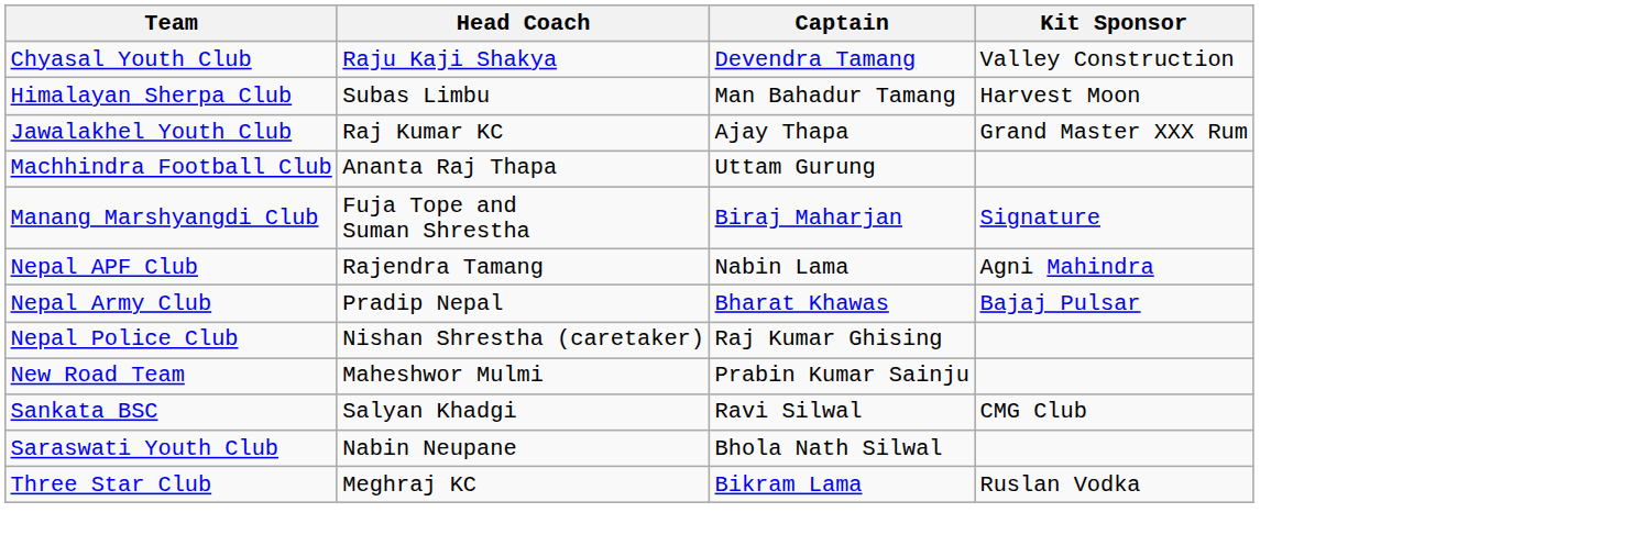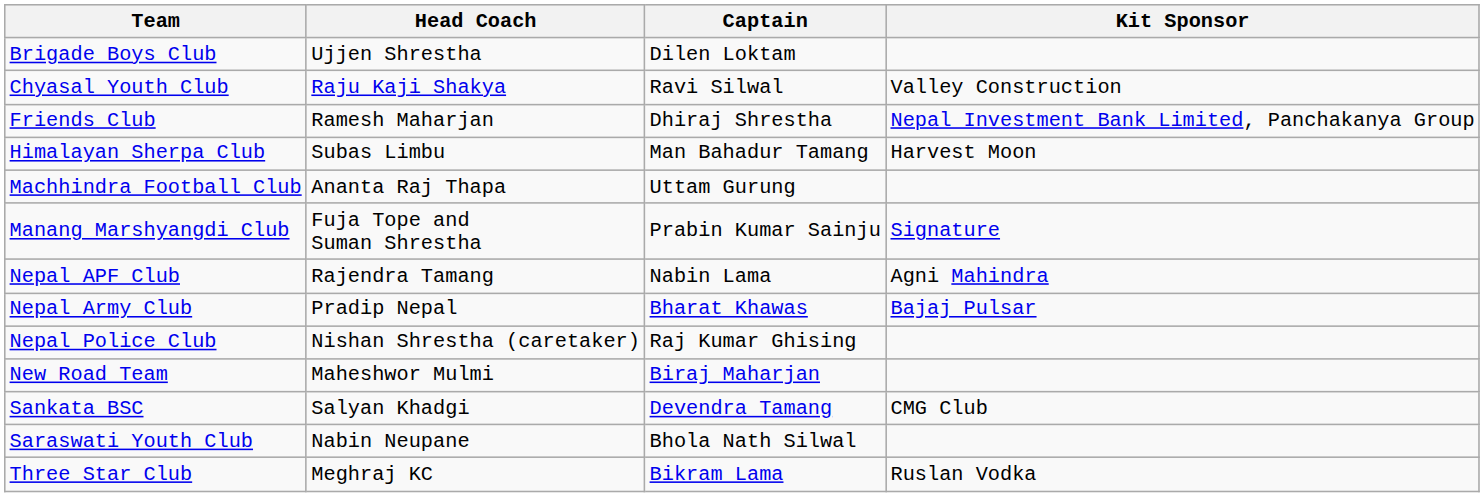+ row: Brigade Boys Club | Ujjen Shrestha | Dilen Loktam
Chyasal Youth Club | Captain: Devendra Tamang -> Ravi Silwal
+ row: Friends Club | Ramesh Maharjan | Dhiraj Shrestha | Nepal Investment Bank Limited, Panchakanya Group
- row: Jawalakhel Youth Club | Raj Kumar KC | Ajay Thapa | Grand Master XXX Rum
Manang Marshyangdi Club | Captain: Biraj Maharjan -> Prabin Kumar Sainju
New Road Team | Captain: Prabin Kumar Sainju -> Biraj Maharjan
Sankata BSC | Captain: Ravi Silwal -> Devendra Tamang
